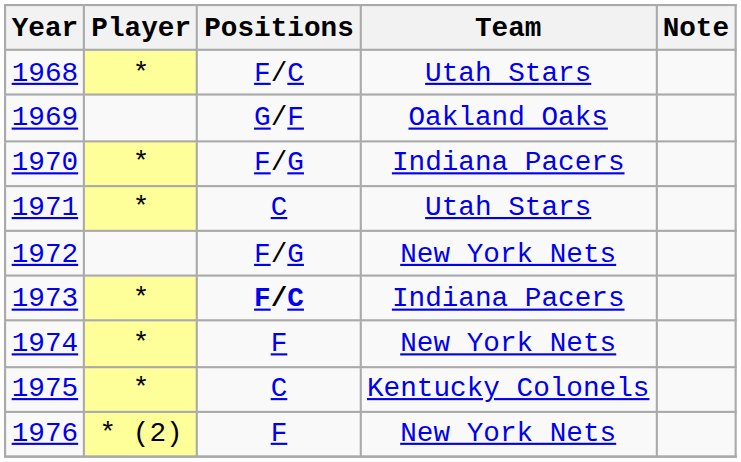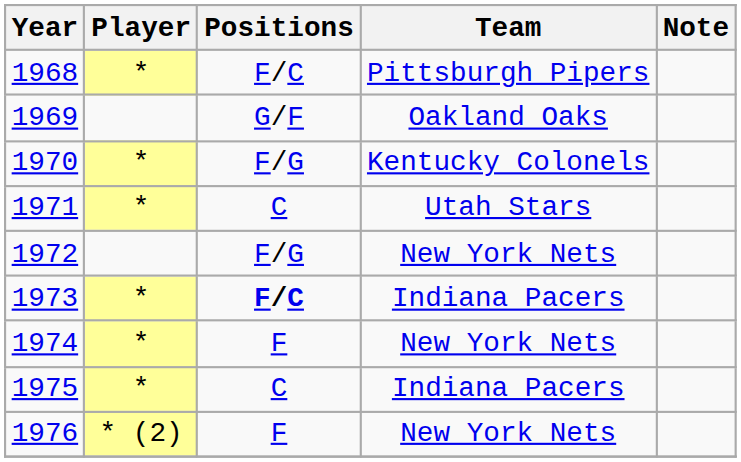1968 | Team: Utah Stars -> Pittsburgh Pipers
1970 | Team: Indiana Pacers -> Kentucky Colonels
1975 | Team: Kentucky Colonels -> Indiana Pacers
